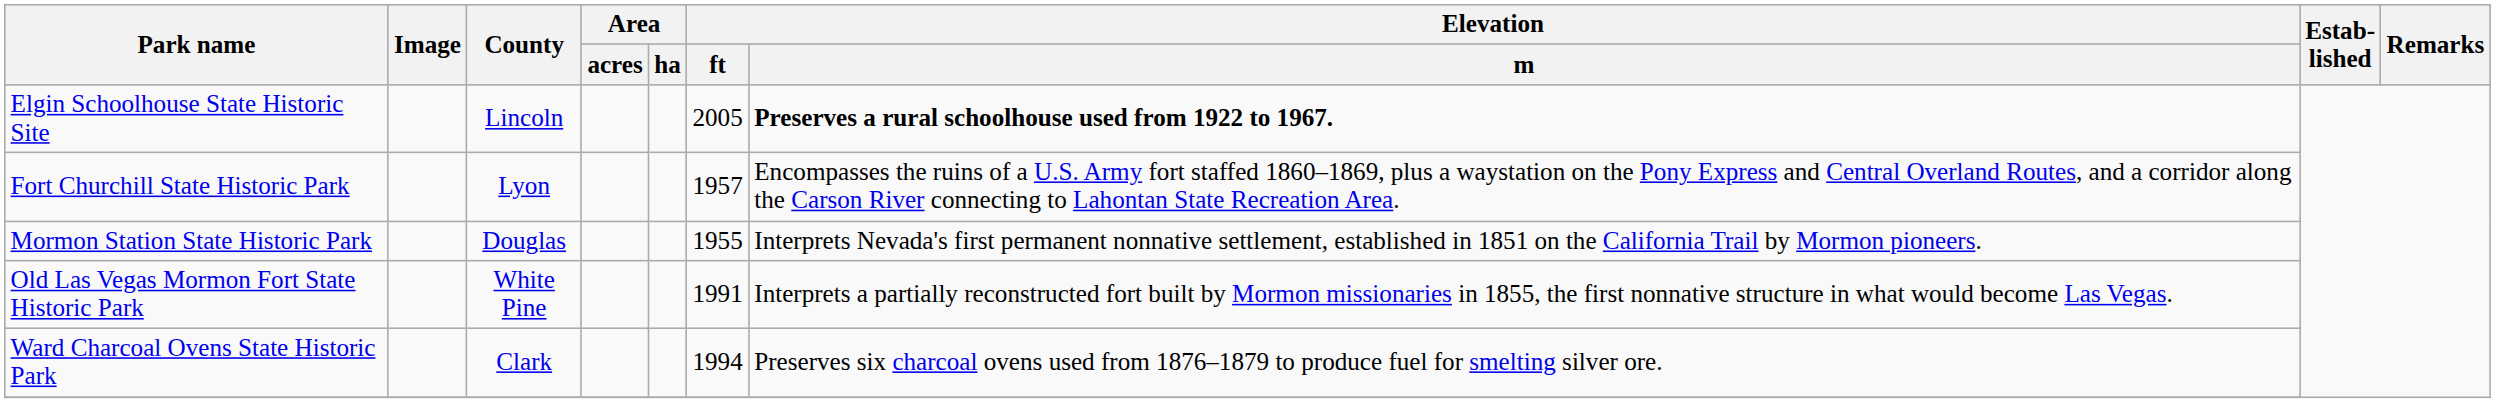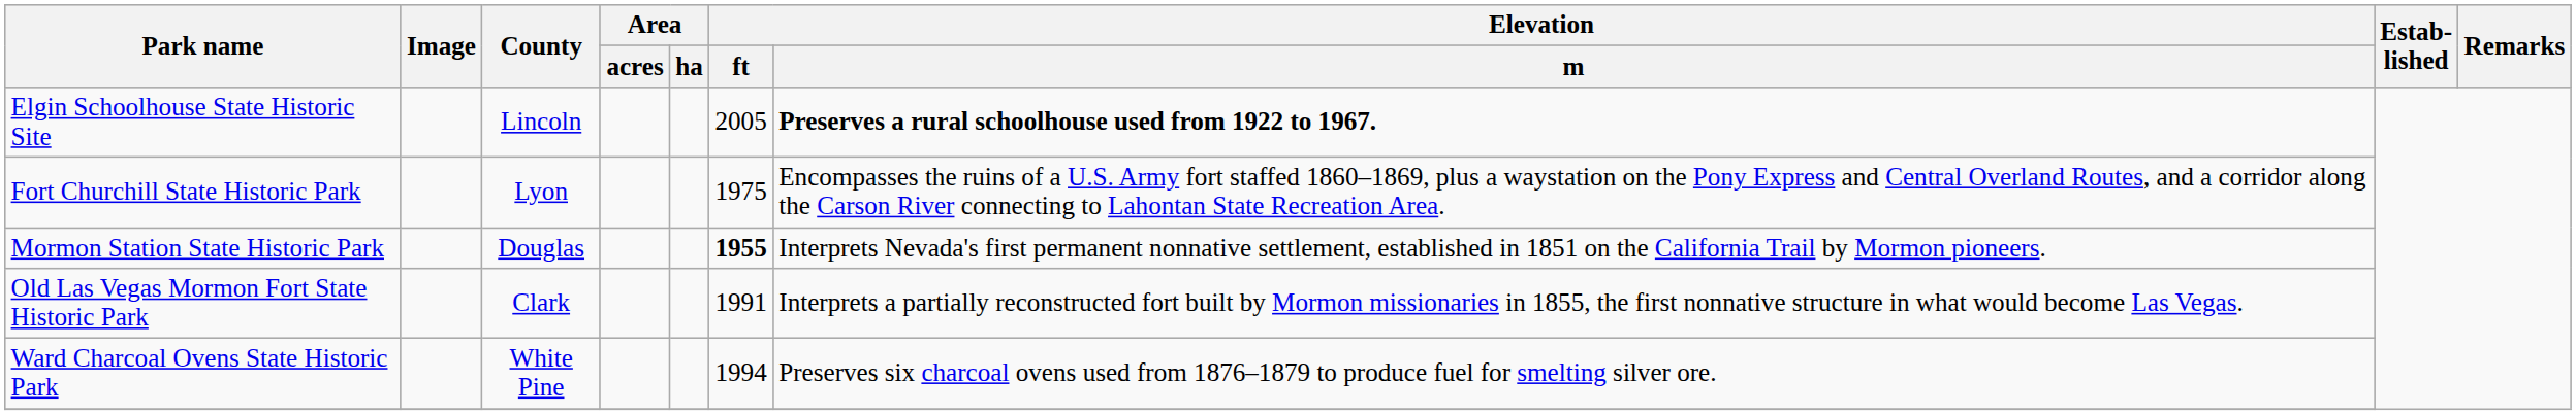Fort Churchill State Historic Park | Elevation / ft: 1957 -> 1975
Mormon Station State Historic Park | Elevation / ft: normal -> bold
Old Las Vegas Mormon Fort State Historic Park | County: White Pine -> Clark
Ward Charcoal Ovens State Historic Park | County: Clark -> White Pine
